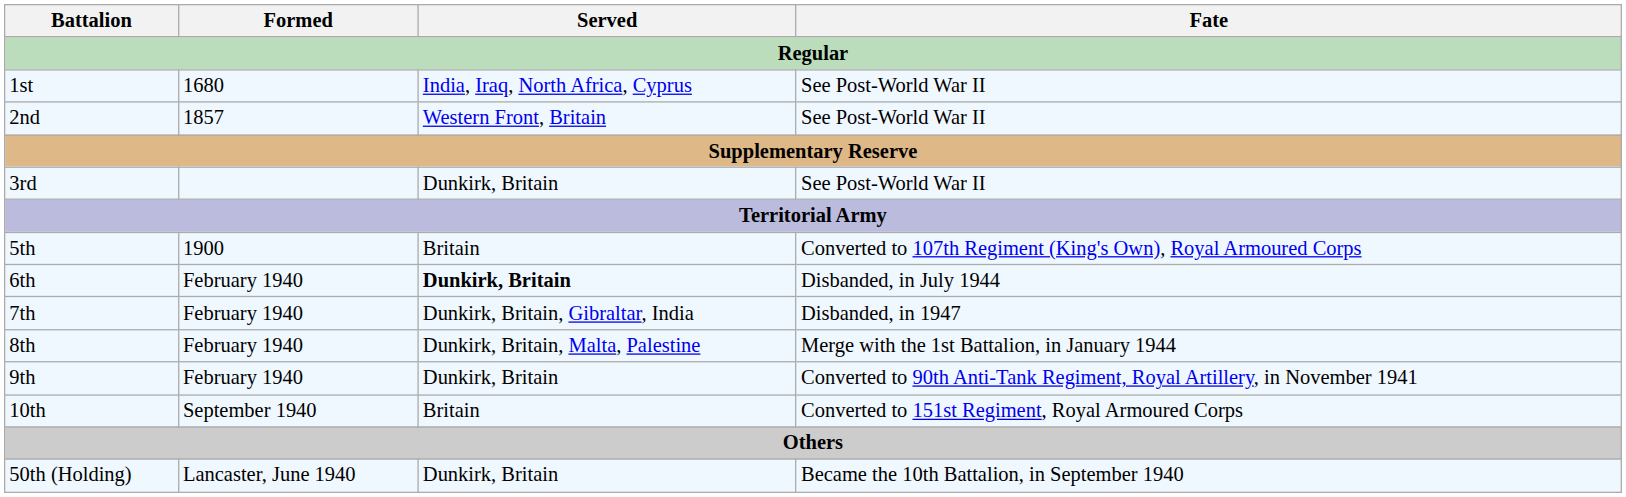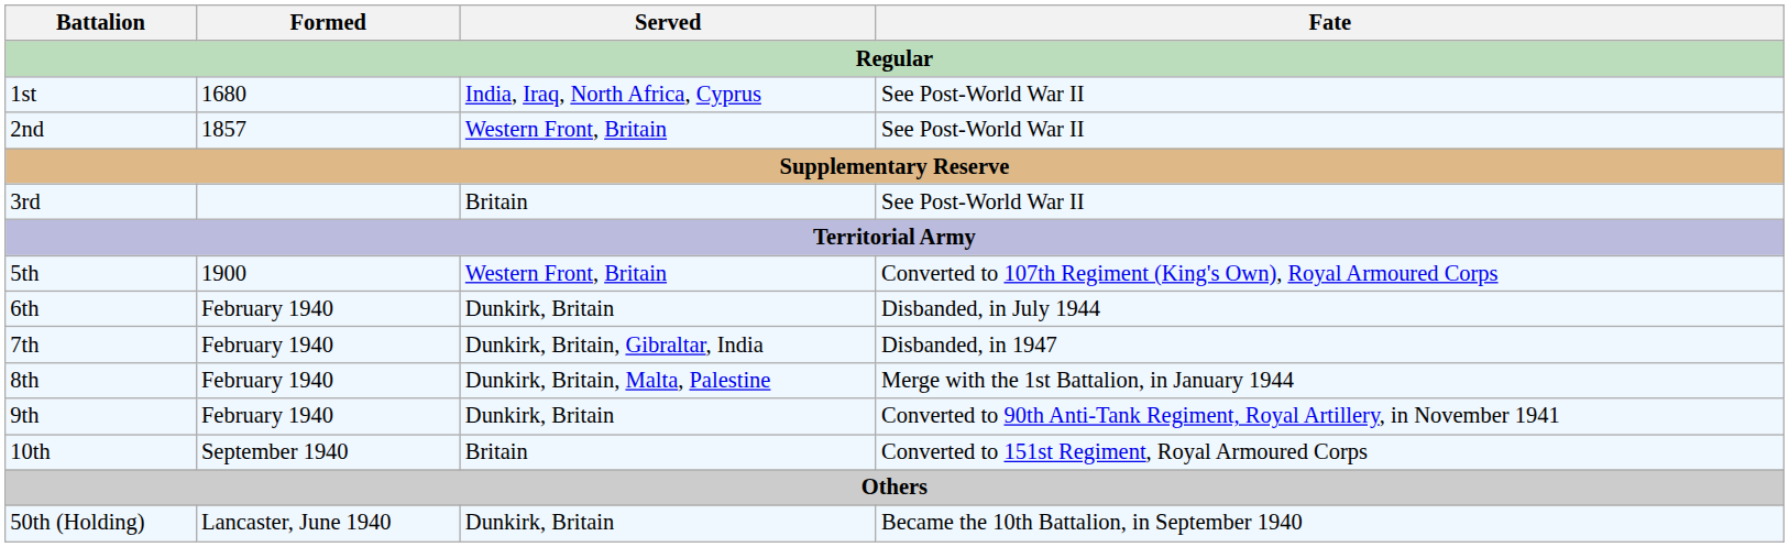3rd | Served: Dunkirk, Britain -> Britain
5th | Served: Britain -> Western Front, Britain
6th | Served: bold -> normal
